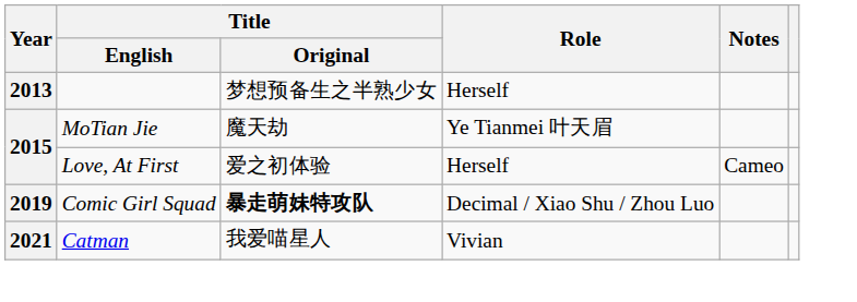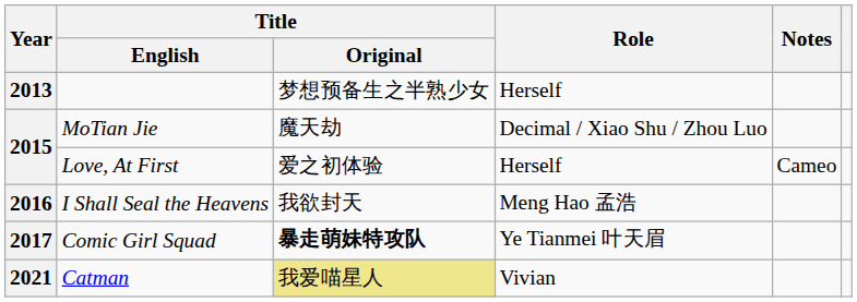MoTian Jie | Role: Ye Tianmei 叶天眉 -> Decimal / Xiao Shu / Zhou Luo
+ row: 2016 | I Shall Seal the Heavens | 我欲封天 | Meng Hao 孟浩
Comic Girl Squad | Year: 2019 -> 2017
Comic Girl Squad | Role: Decimal / Xiao Shu / Zhou Luo -> Ye Tianmei 叶天眉
Catman | Title / Original: no background -> khaki background
